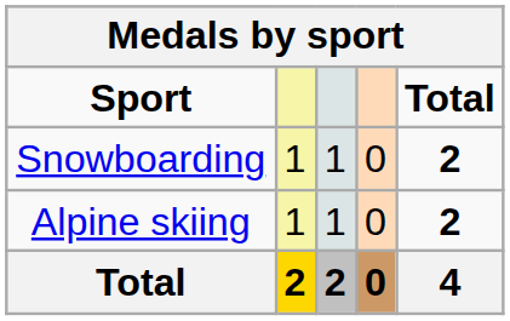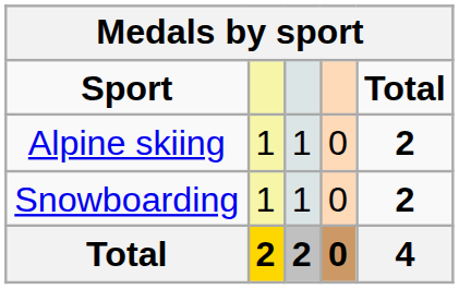rows swapped: Alpine skiing <-> Snowboarding
